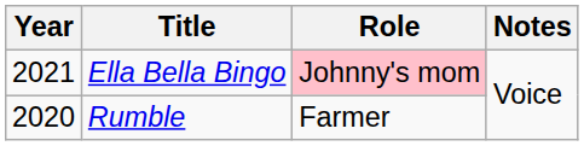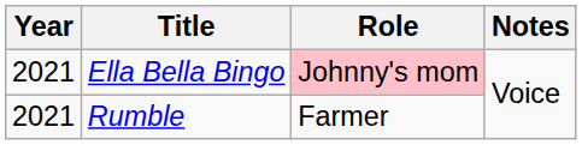Rumble | Year: 2020 -> 2021
